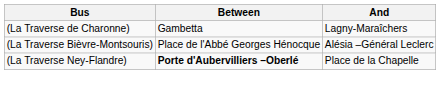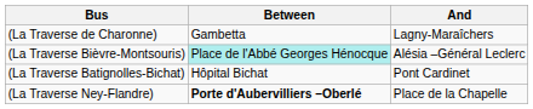(La Traverse Bièvre-Montsouris) | Between: no background -> paleturquoise background
+ row: (La Traverse Batignolles-Bichat) | Hôpital Bichat | Pont Cardinet
